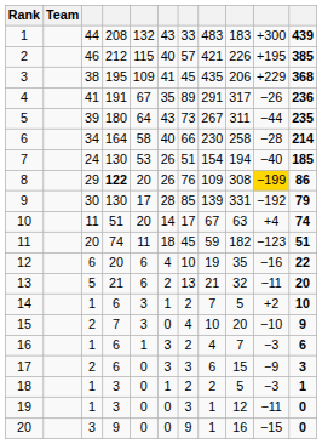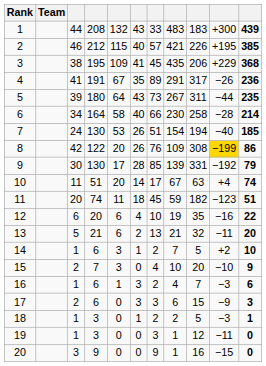8 | column 3: 29 -> 42
8 | column 4: bold -> normal
